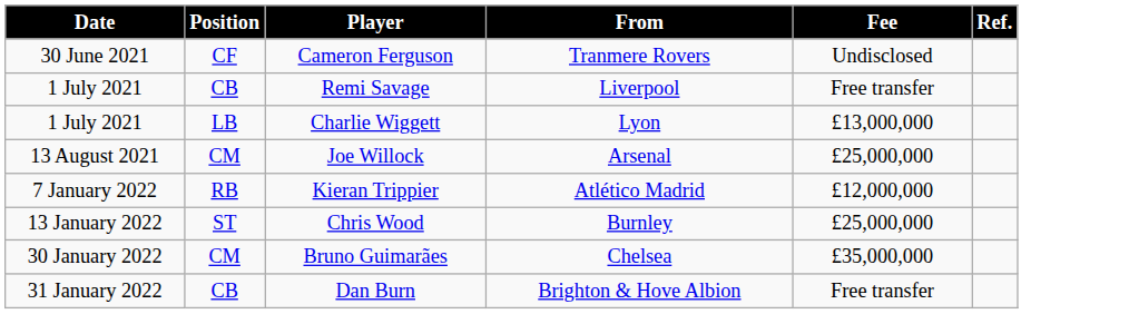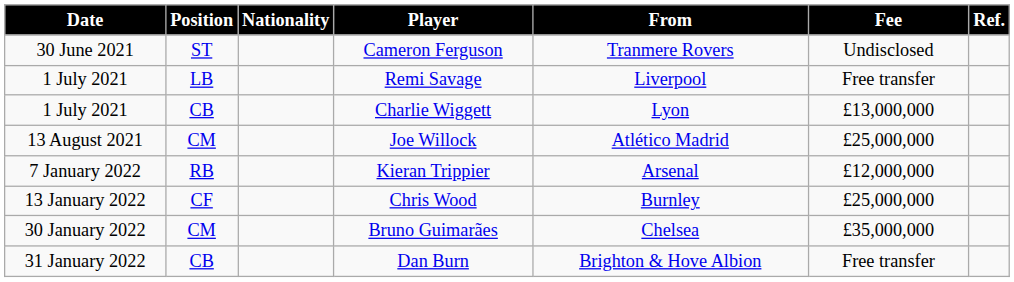+ column: Nationality
Cameron Ferguson | Position: CF -> ST
Remi Savage | Position: CB -> LB
Charlie Wiggett | Position: LB -> CB
Joe Willock | From: Arsenal -> Atlético Madrid
Kieran Trippier | From: Atlético Madrid -> Arsenal
Chris Wood | Position: ST -> CF
